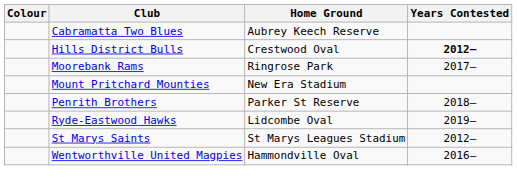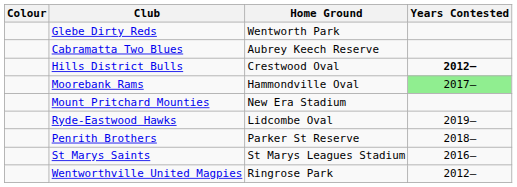+ row: Glebe Dirty Reds | Wentworth Park
Moorebank Rams | Home Ground: Ringrose Park -> Hammondville Oval
Moorebank Rams | Years Contested: no background -> lightgreen background
rows swapped: Penrith Brothers <-> Ryde-Eastwood Hawks
St Marys Saints | Years Contested: 2012– -> 2016–
Wentworthville United Magpies | Home Ground: Hammondville Oval -> Ringrose Park
Wentworthville United Magpies | Years Contested: 2016– -> 2012–
